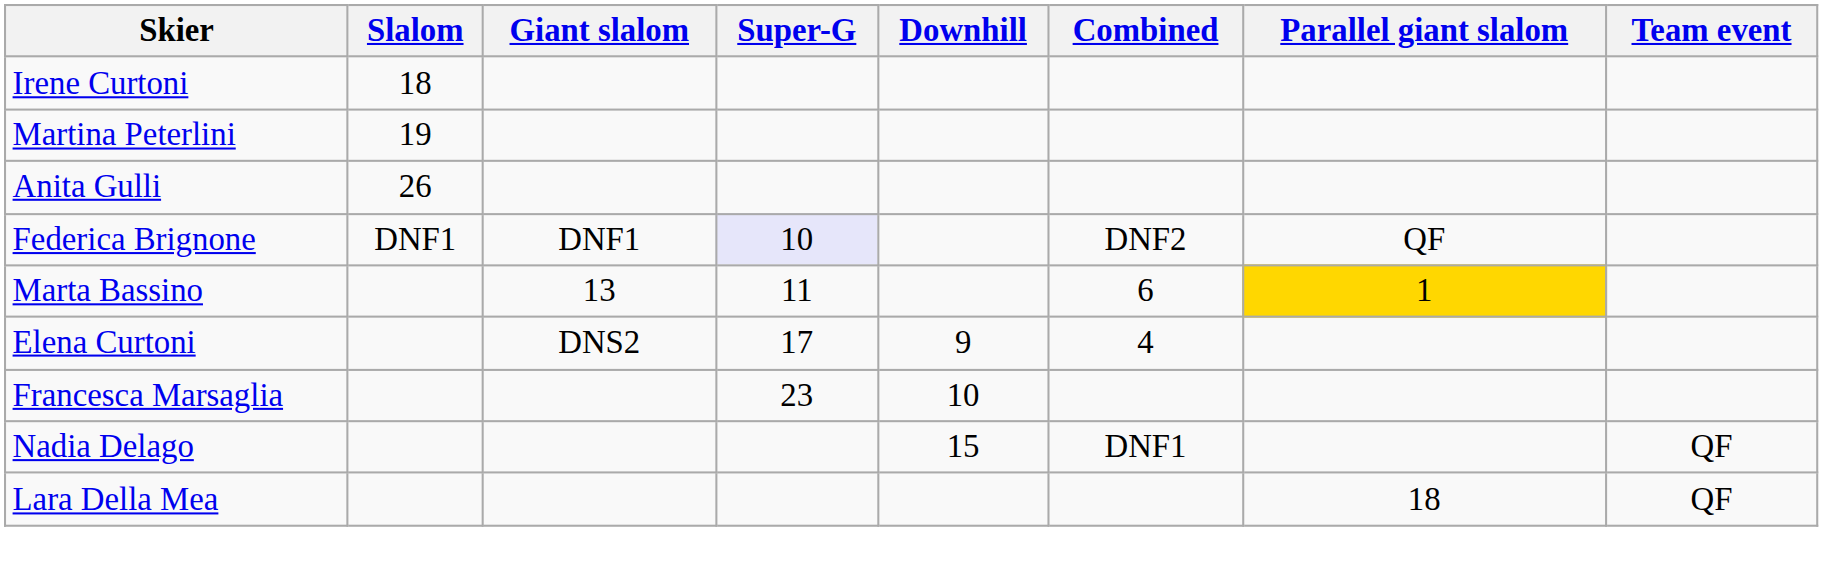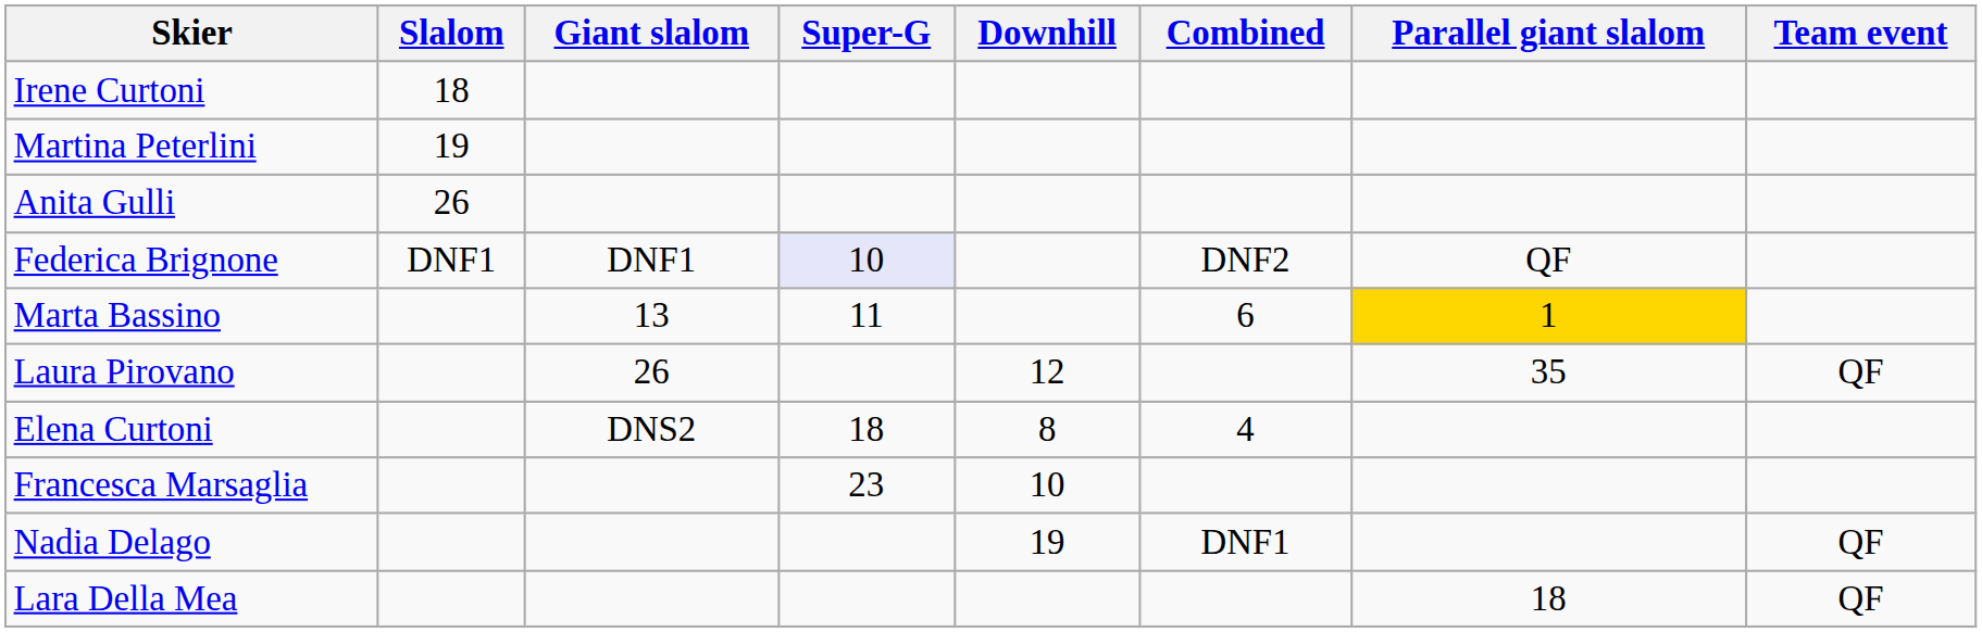+ row: Laura Pirovano | 26 | 12 | 35 | QF
Elena Curtoni | Super-G: 17 -> 18
Elena Curtoni | Downhill: 9 -> 8
Nadia Delago | Downhill: 15 -> 19
